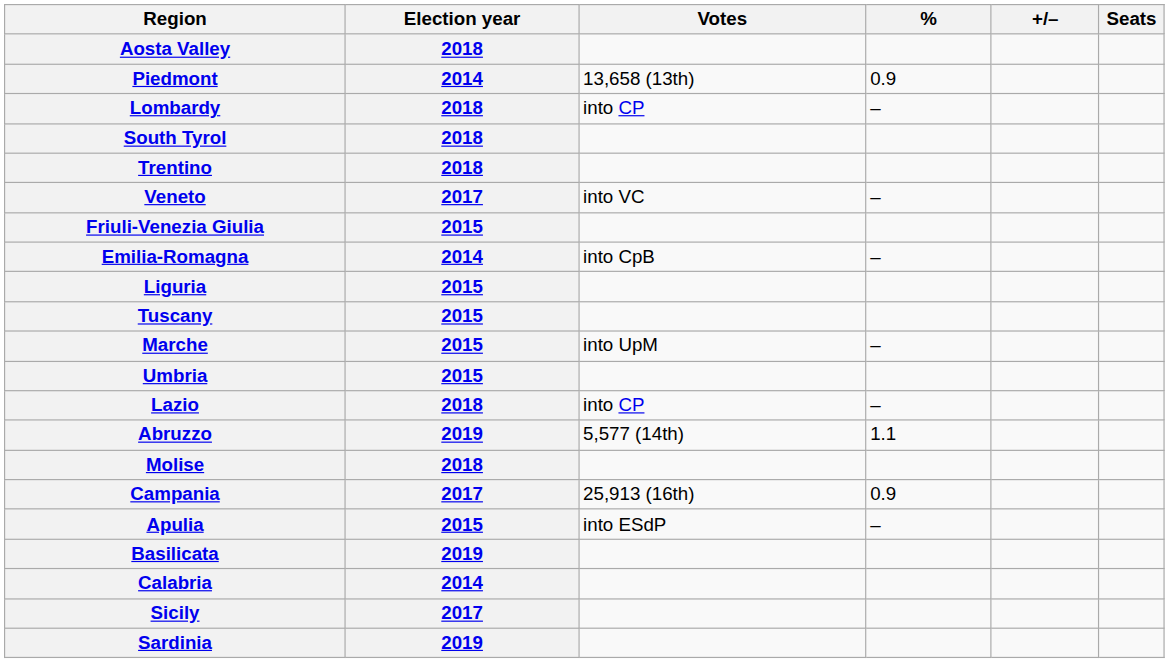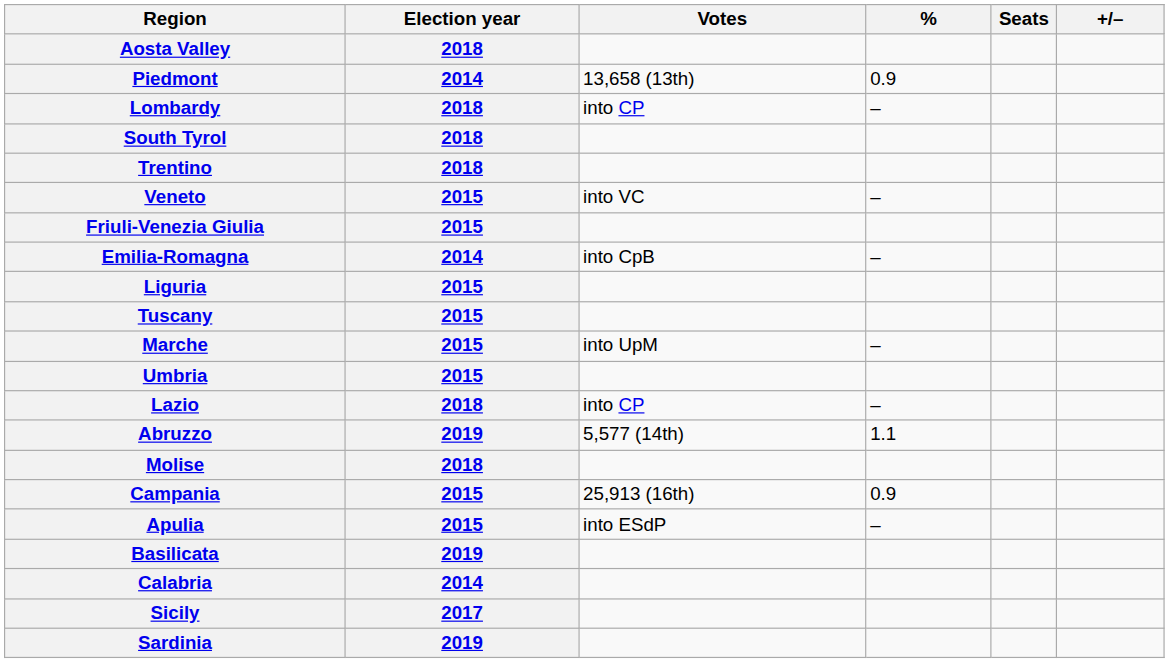columns swapped: Seats <-> +/–
Veneto | Election year: 2017 -> 2015
Campania | Election year: 2017 -> 2015
